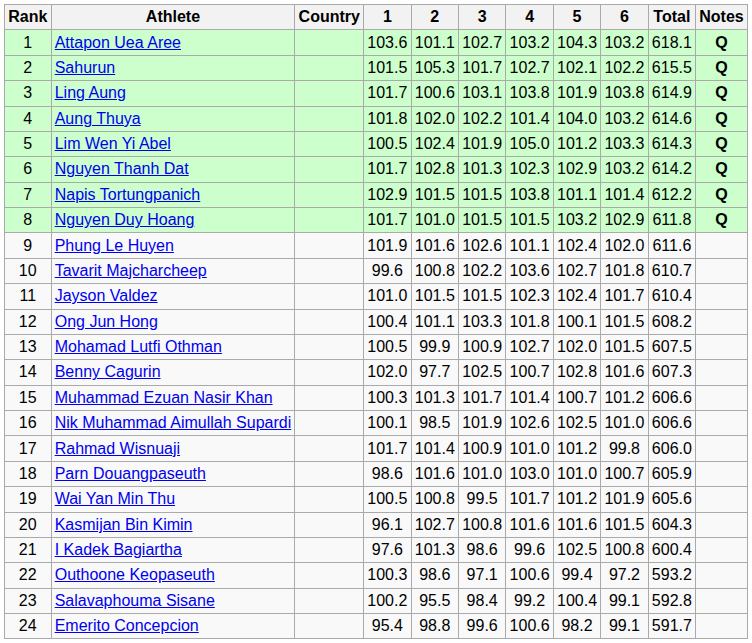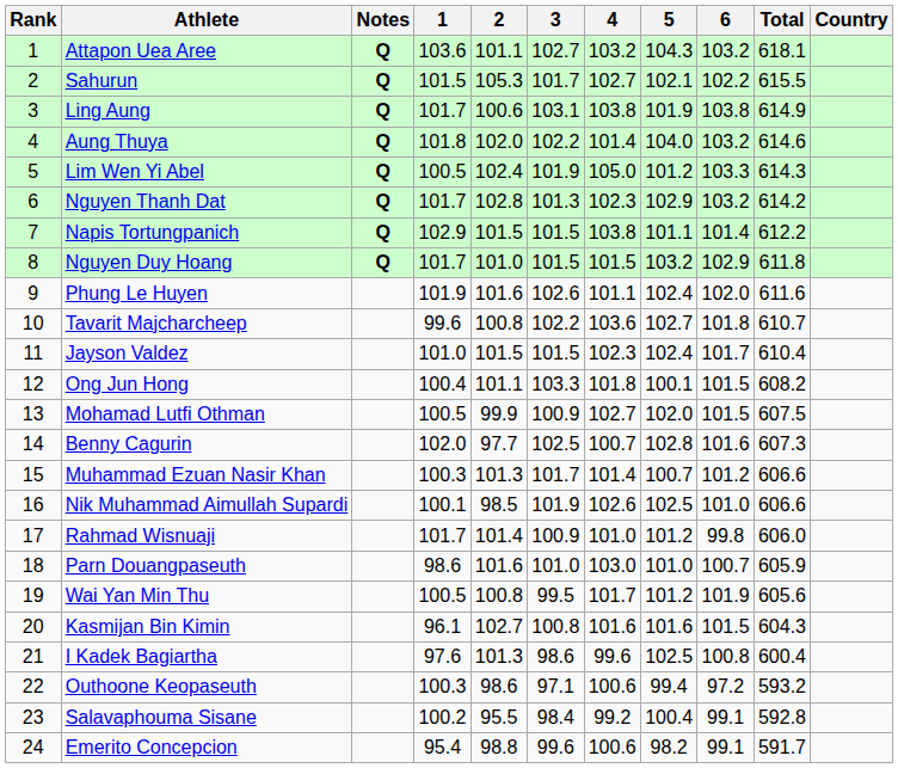columns swapped: Country <-> Notes
